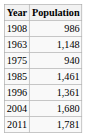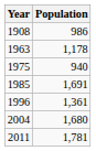1963 | Population: 1,148 -> 1,178
1985 | Population: 1,461 -> 1,691
